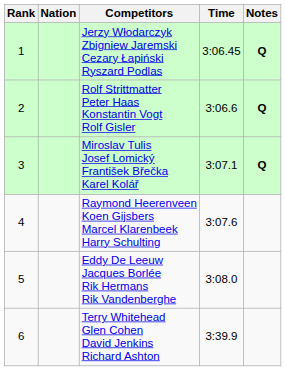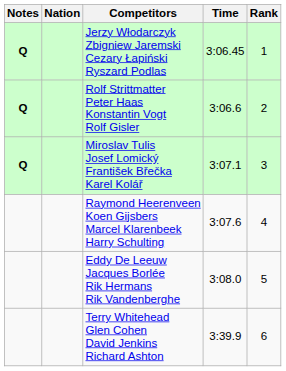columns swapped: Rank <-> Notes
